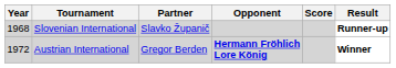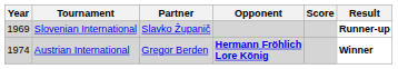Slovenian International | Year: 1968 -> 1969
Austrian International | Year: 1972 -> 1974
